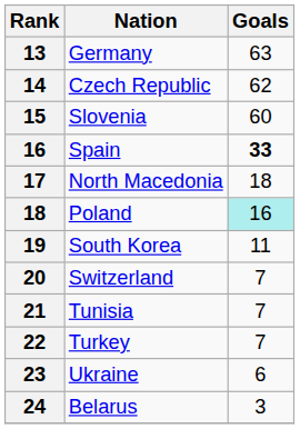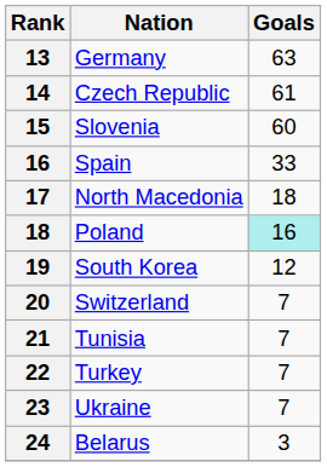Czech Republic | Goals: 62 -> 61
Spain | Goals: bold -> normal
South Korea | Goals: 11 -> 12
Ukraine | Goals: 6 -> 7
